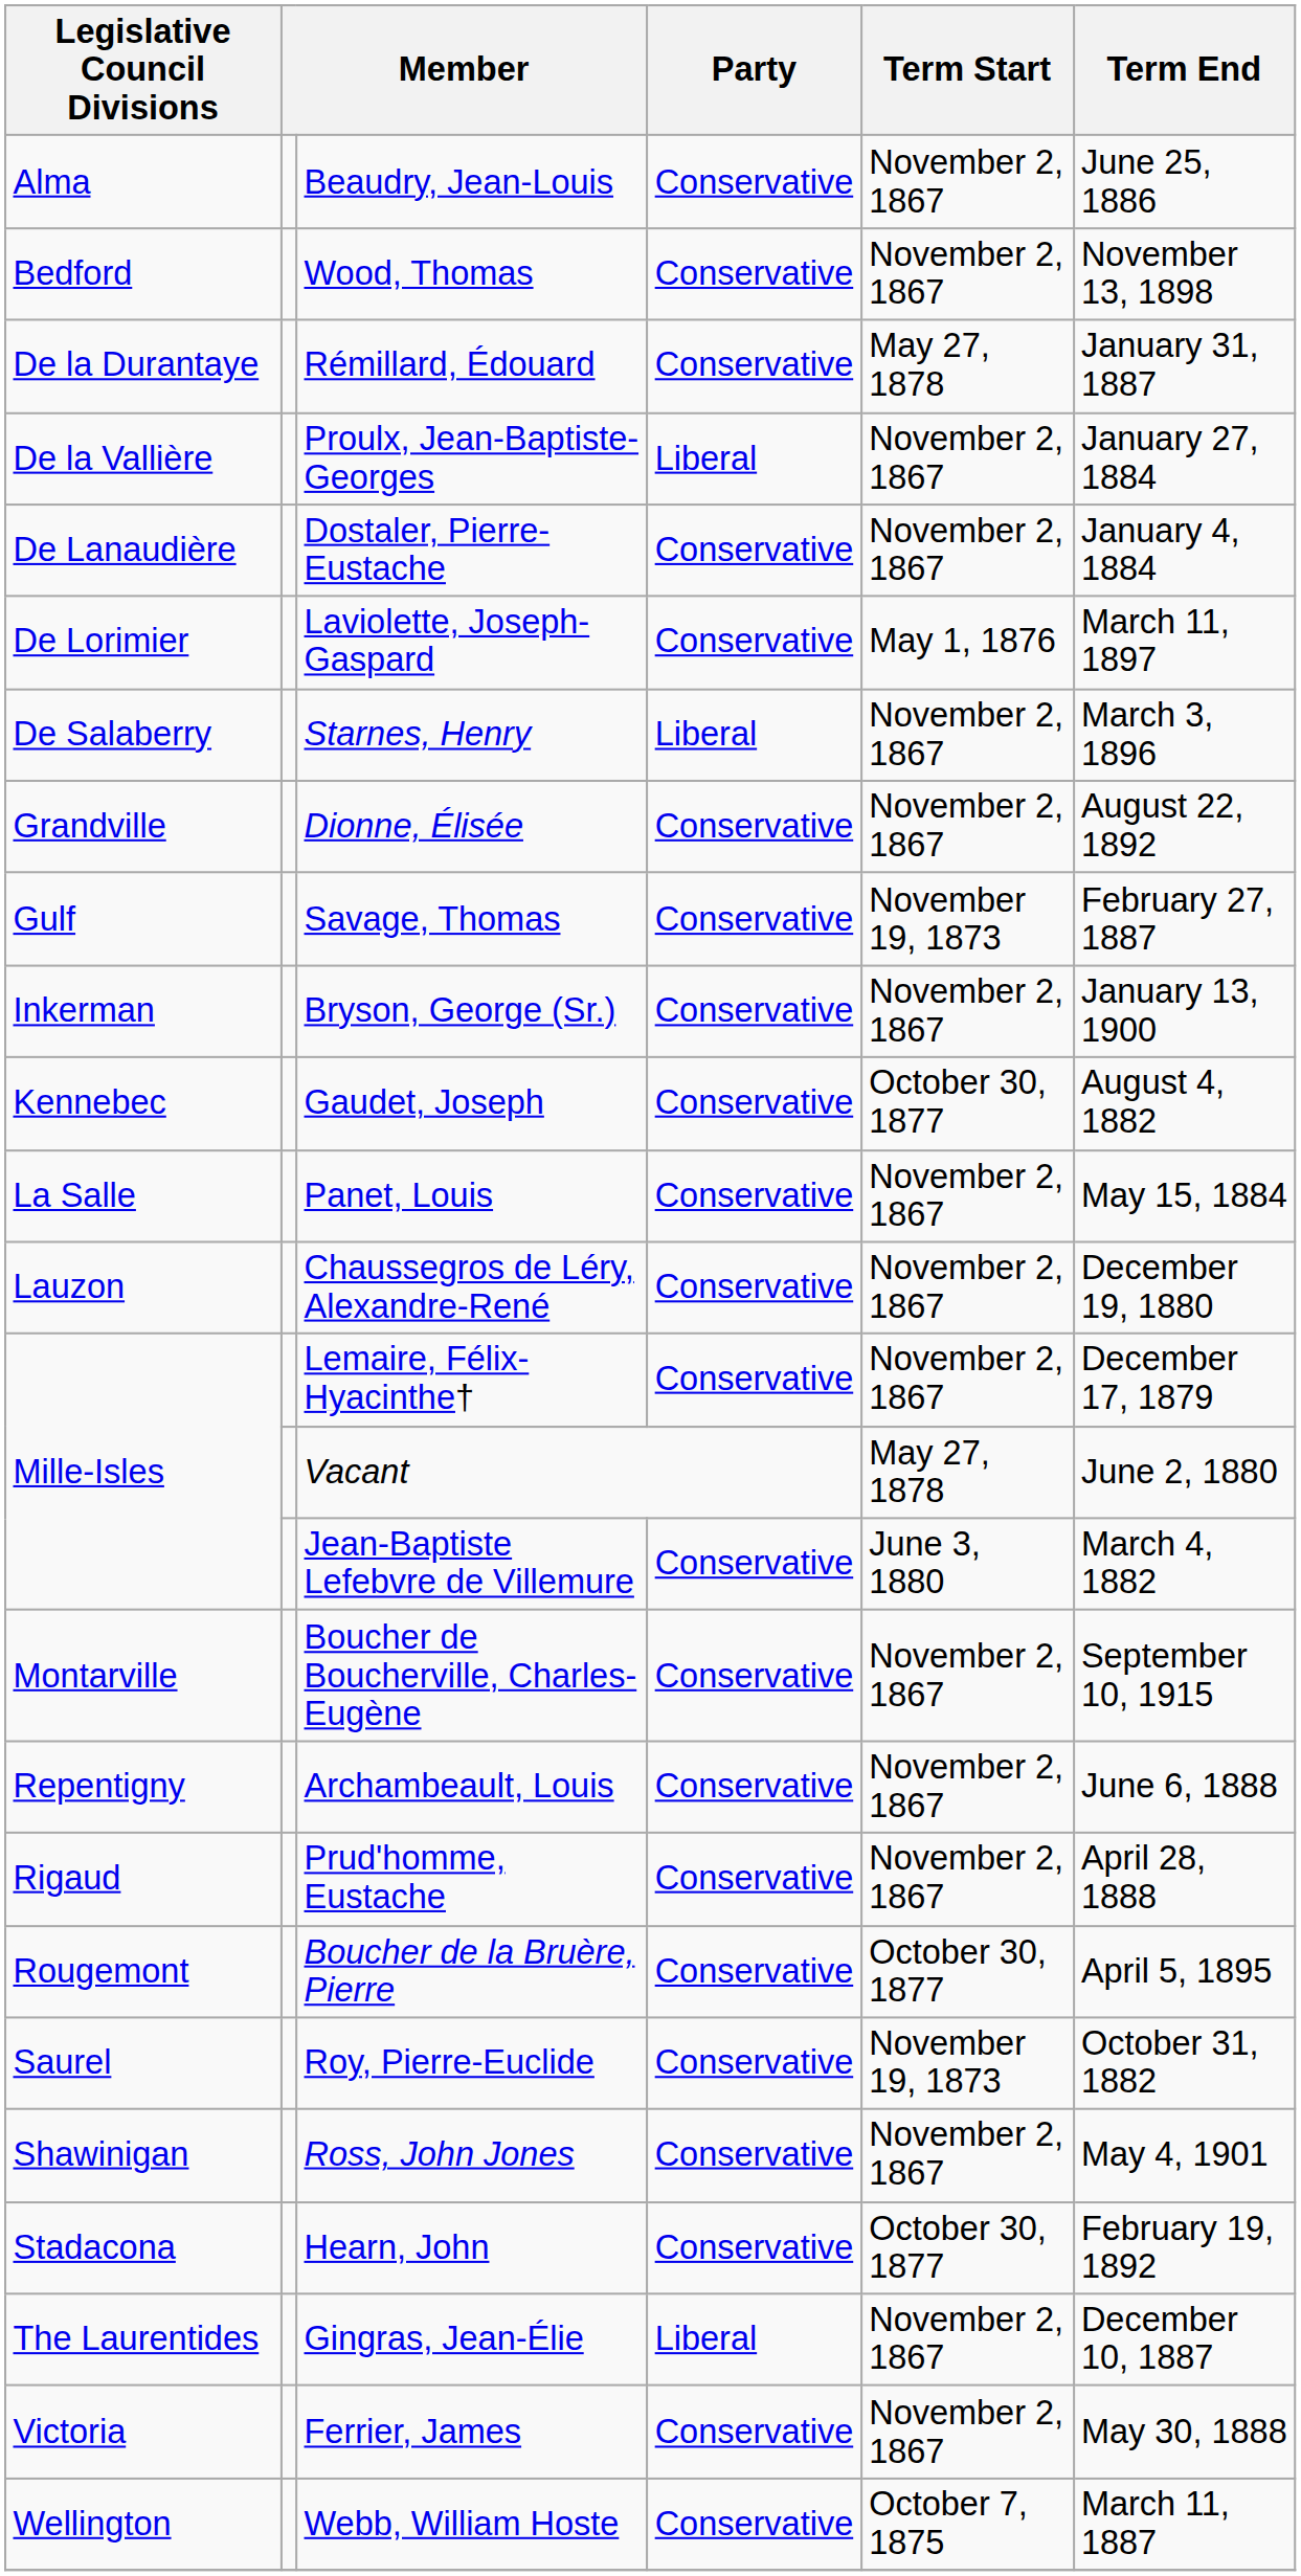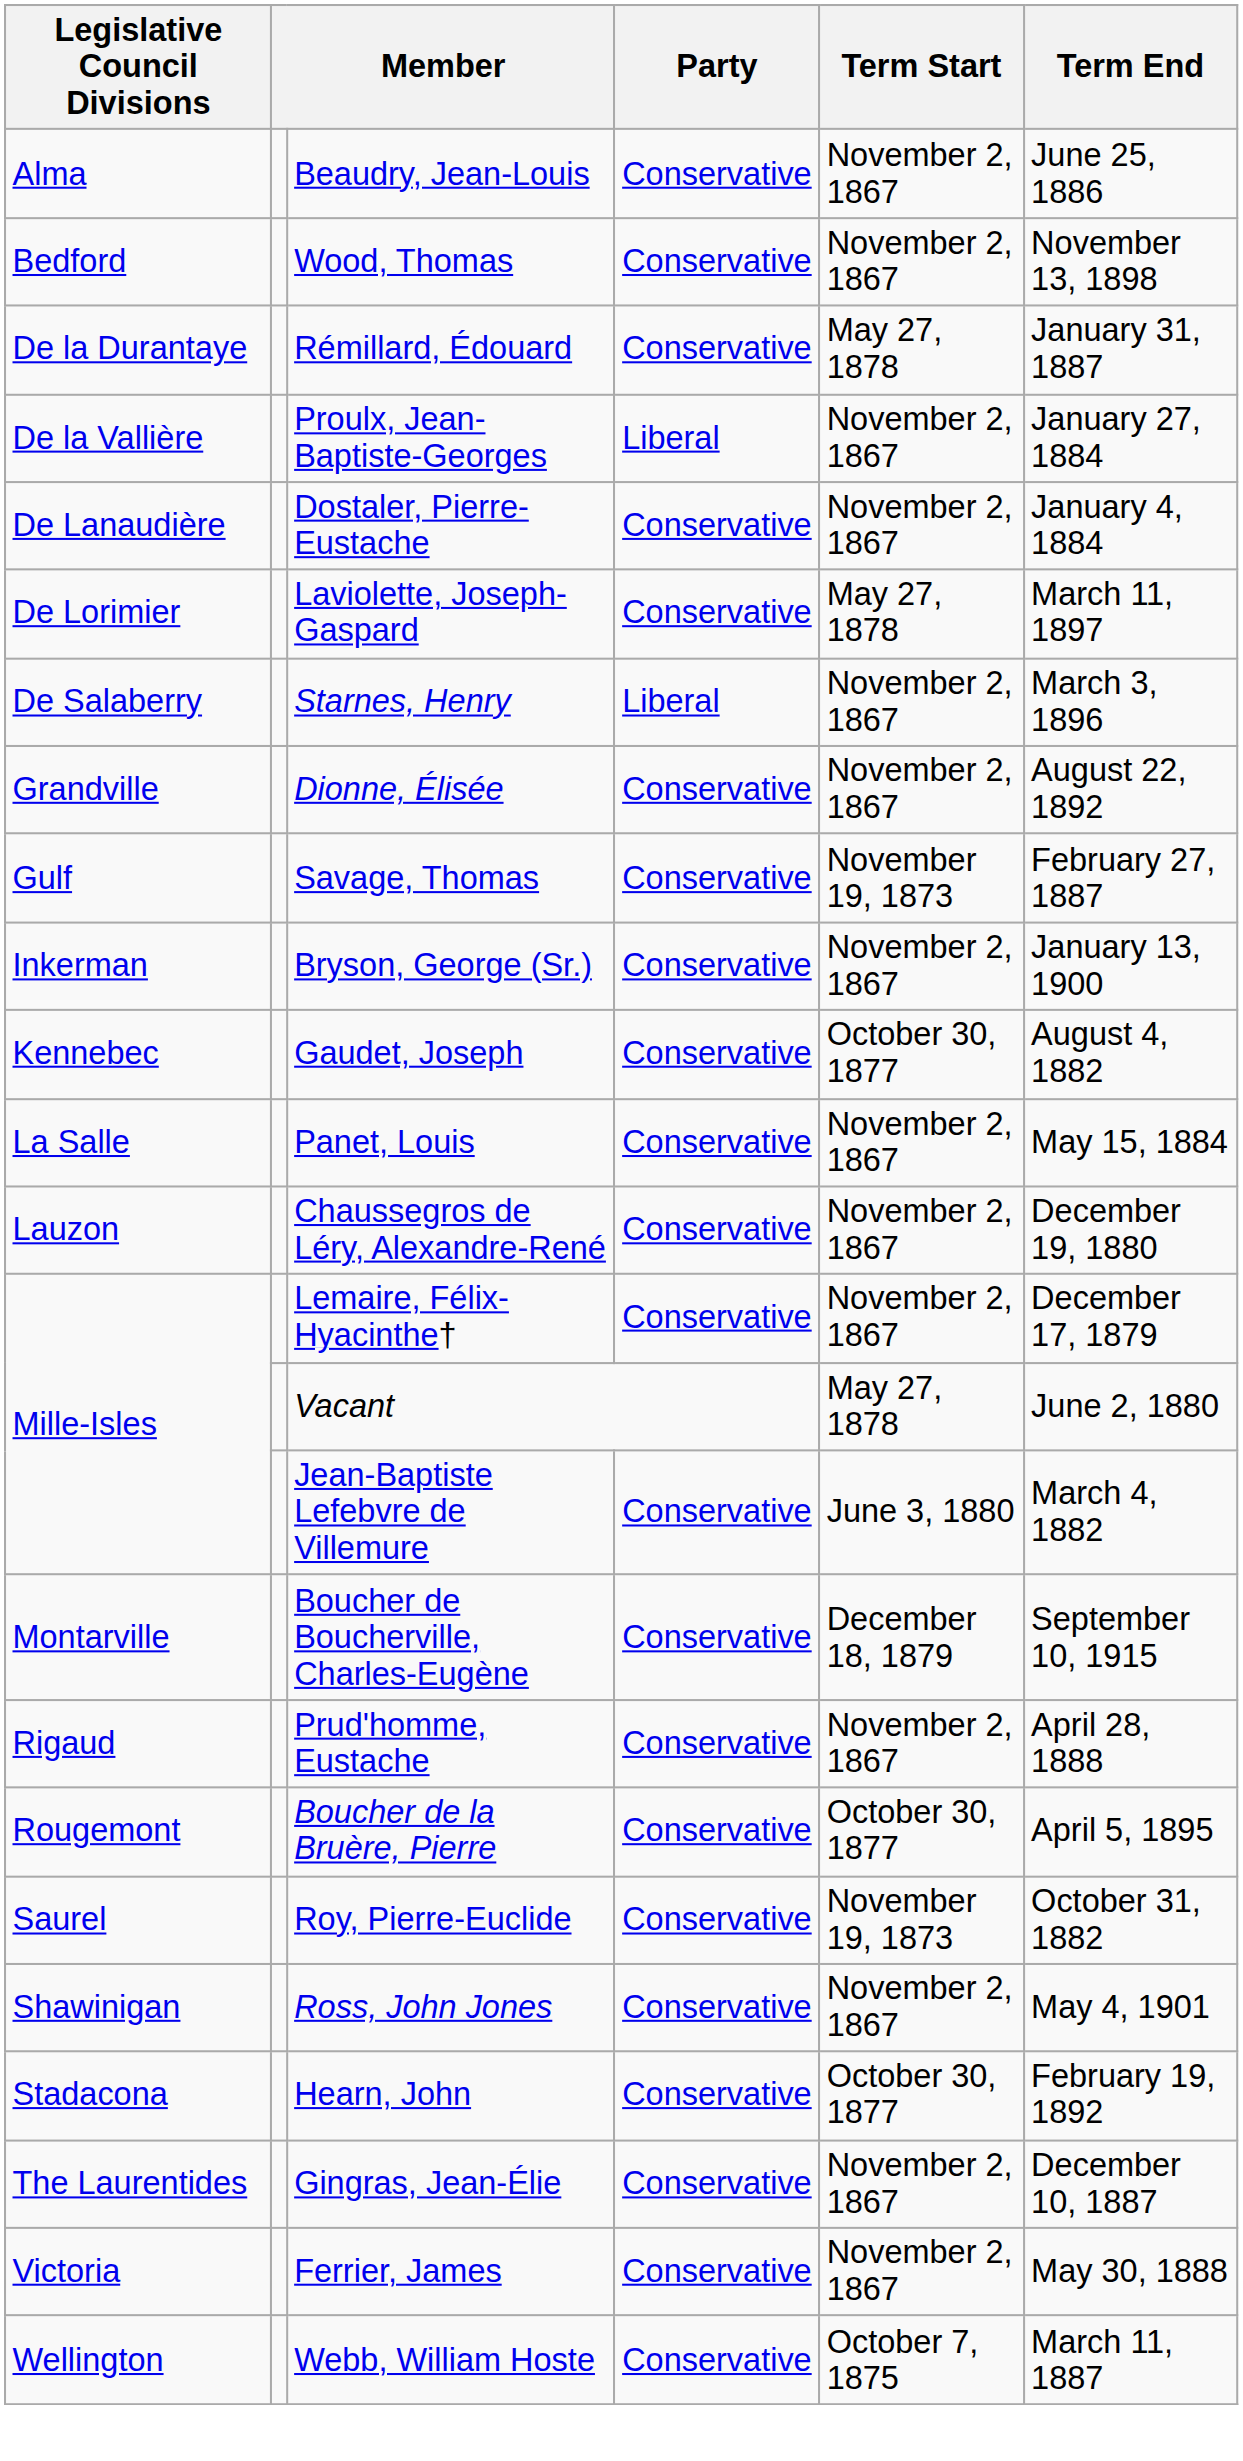Laviolette, Joseph-Gaspard | Term Start: May 1, 1876 -> May 27, 1878
Boucher de Boucherville, Charles-Eugène | Term Start: November 2, 1867 -> December 18, 1879
- row: Repentigny | Archambeault, Louis | Conservative | November 2, 1867 | June 6, 1888
Gingras, Jean-Élie | Party: Liberal -> Conservative
